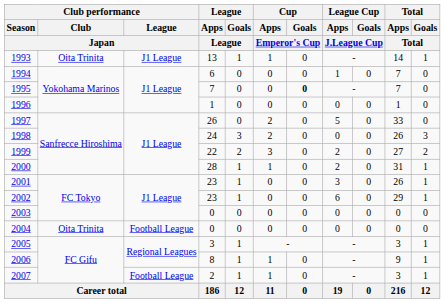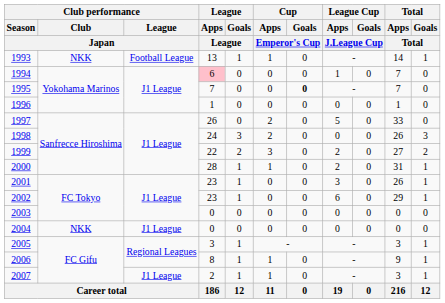1993 | Club performance / Club / Japan: Oita Trinita -> NKK
1993 | Club performance / League / Japan: J1 League -> Football League
1994 | League / Apps / League: no background -> pink background
2004 | Club performance / Club / Japan: Oita Trinita -> NKK
2004 | Club performance / League / Japan: Football League -> J1 League
2007 | Club performance / League / Japan: Football League -> J1 League
